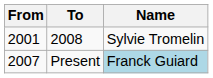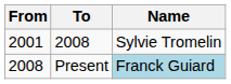Present | From: 2007 -> 2008
